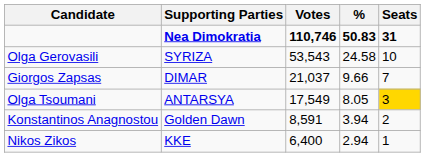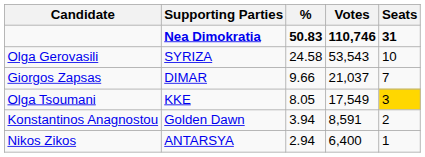columns swapped: Votes <-> %
Olga Tsoumani | Supporting Parties: ANTARSYA -> KKE
Nikos Zikos | Supporting Parties: KKE -> ANTARSYA
